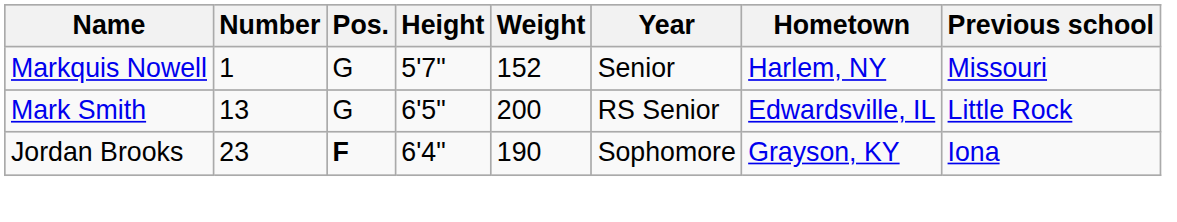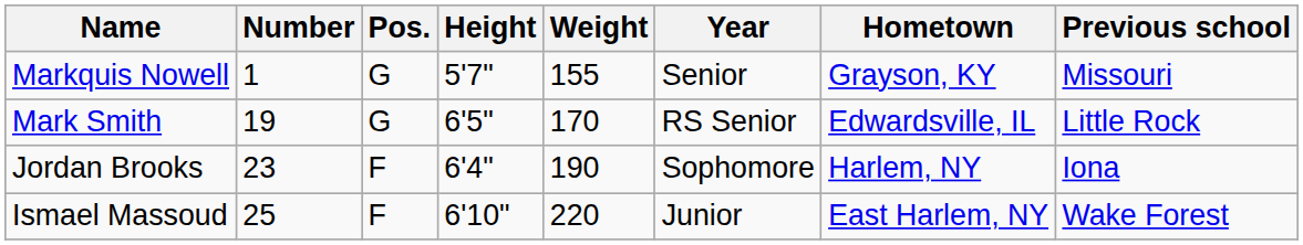Markquis Nowell | Weight: 152 -> 155
Markquis Nowell | Hometown: Harlem, NY -> Grayson, KY
Mark Smith | Number: 13 -> 19
Mark Smith | Weight: 200 -> 170
Jordan Brooks | Pos.: bold -> normal
Jordan Brooks | Hometown: Grayson, KY -> Harlem, NY
+ row: Ismael Massoud | 25 | F | 6'10" | 220 | Junior | East Harlem, NY | Wake Forest
